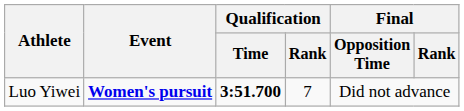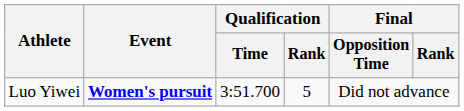Luo Yiwei | Qualification / Time: bold -> normal
Luo Yiwei | Qualification / Rank: 7 -> 5
